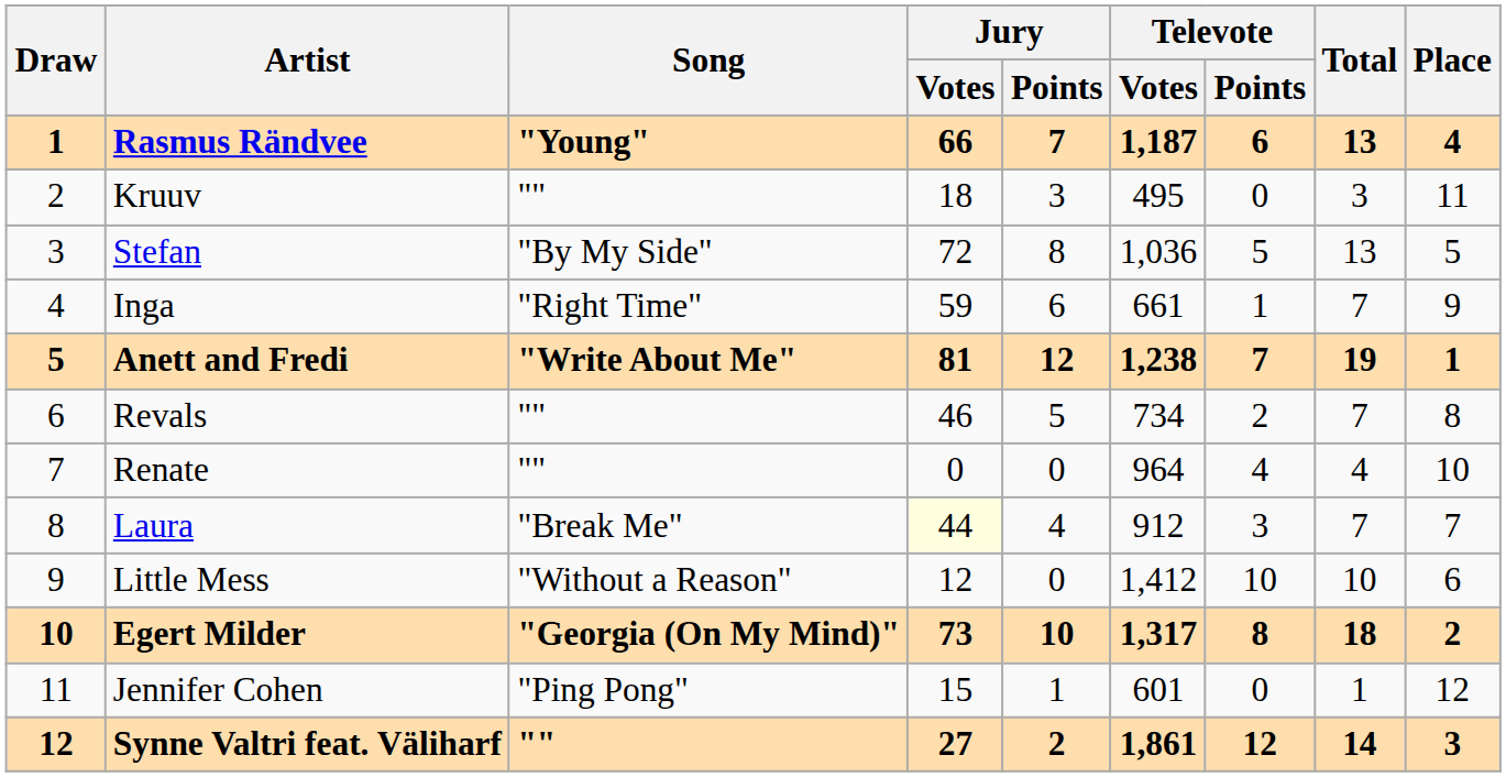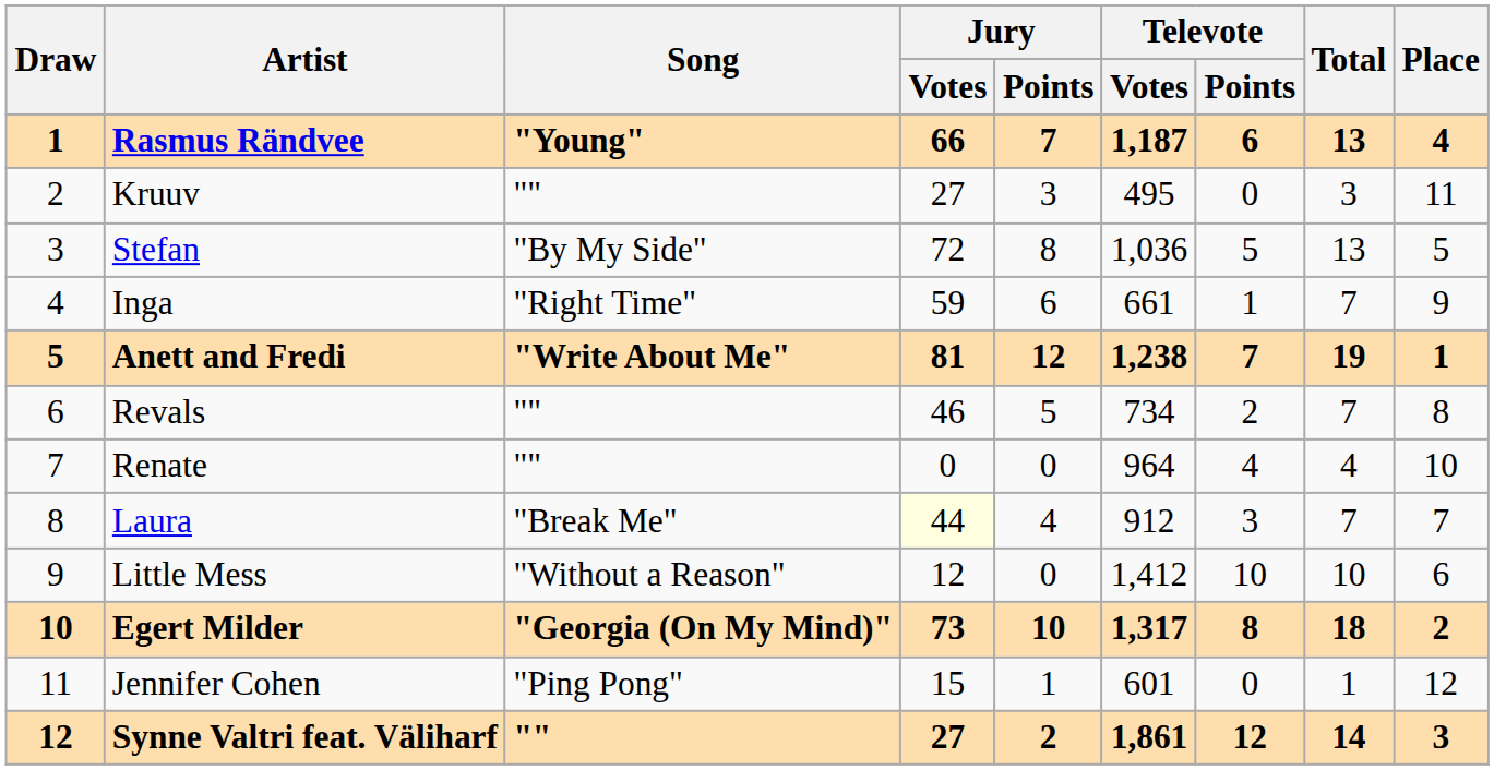Kruuv | Jury / Votes: 18 -> 27
